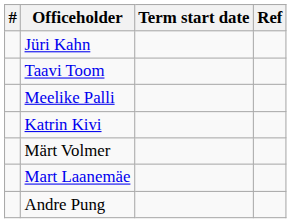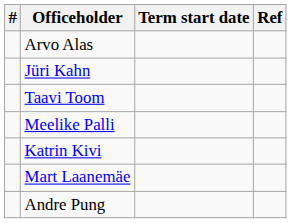+ row: Arvo Alas
- row: Märt Volmer
